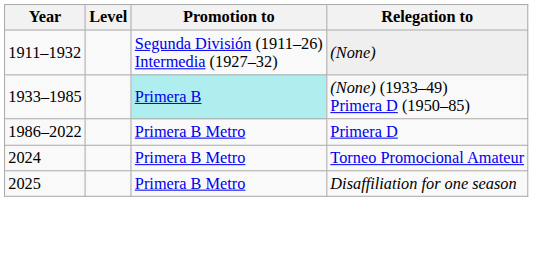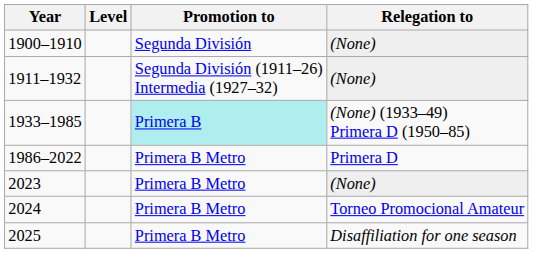+ row: 1900–1910 | Segunda División | (None)
+ row: 2023 | Primera B Metro | (None)
